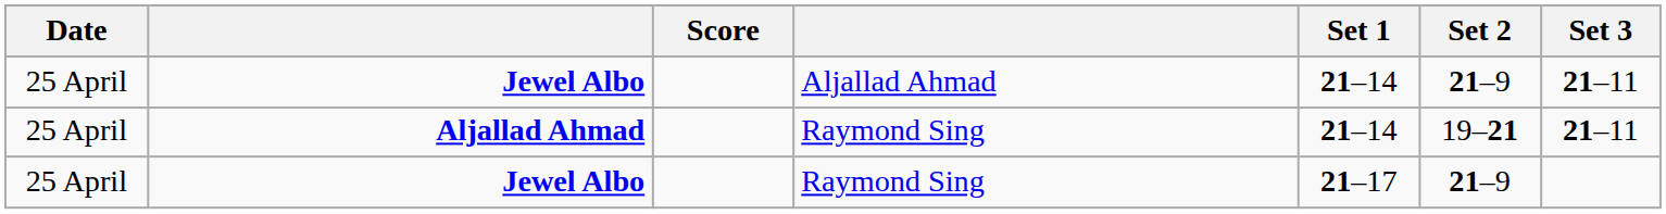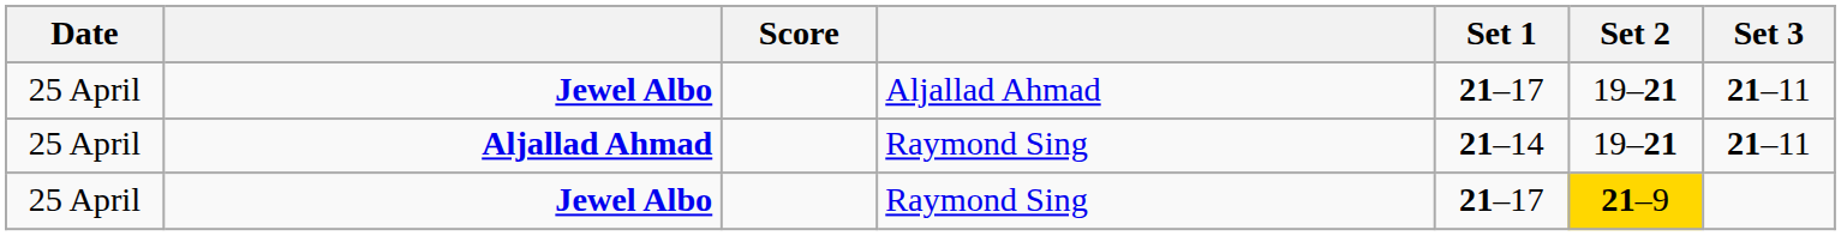Jewel Albo / Aljallad Ahmad | Set 1: 21–14 -> 21–17
Jewel Albo / Aljallad Ahmad | Set 2: 21–9 -> 19–21
Jewel Albo / Raymond Sing | Set 2: no background -> gold background
